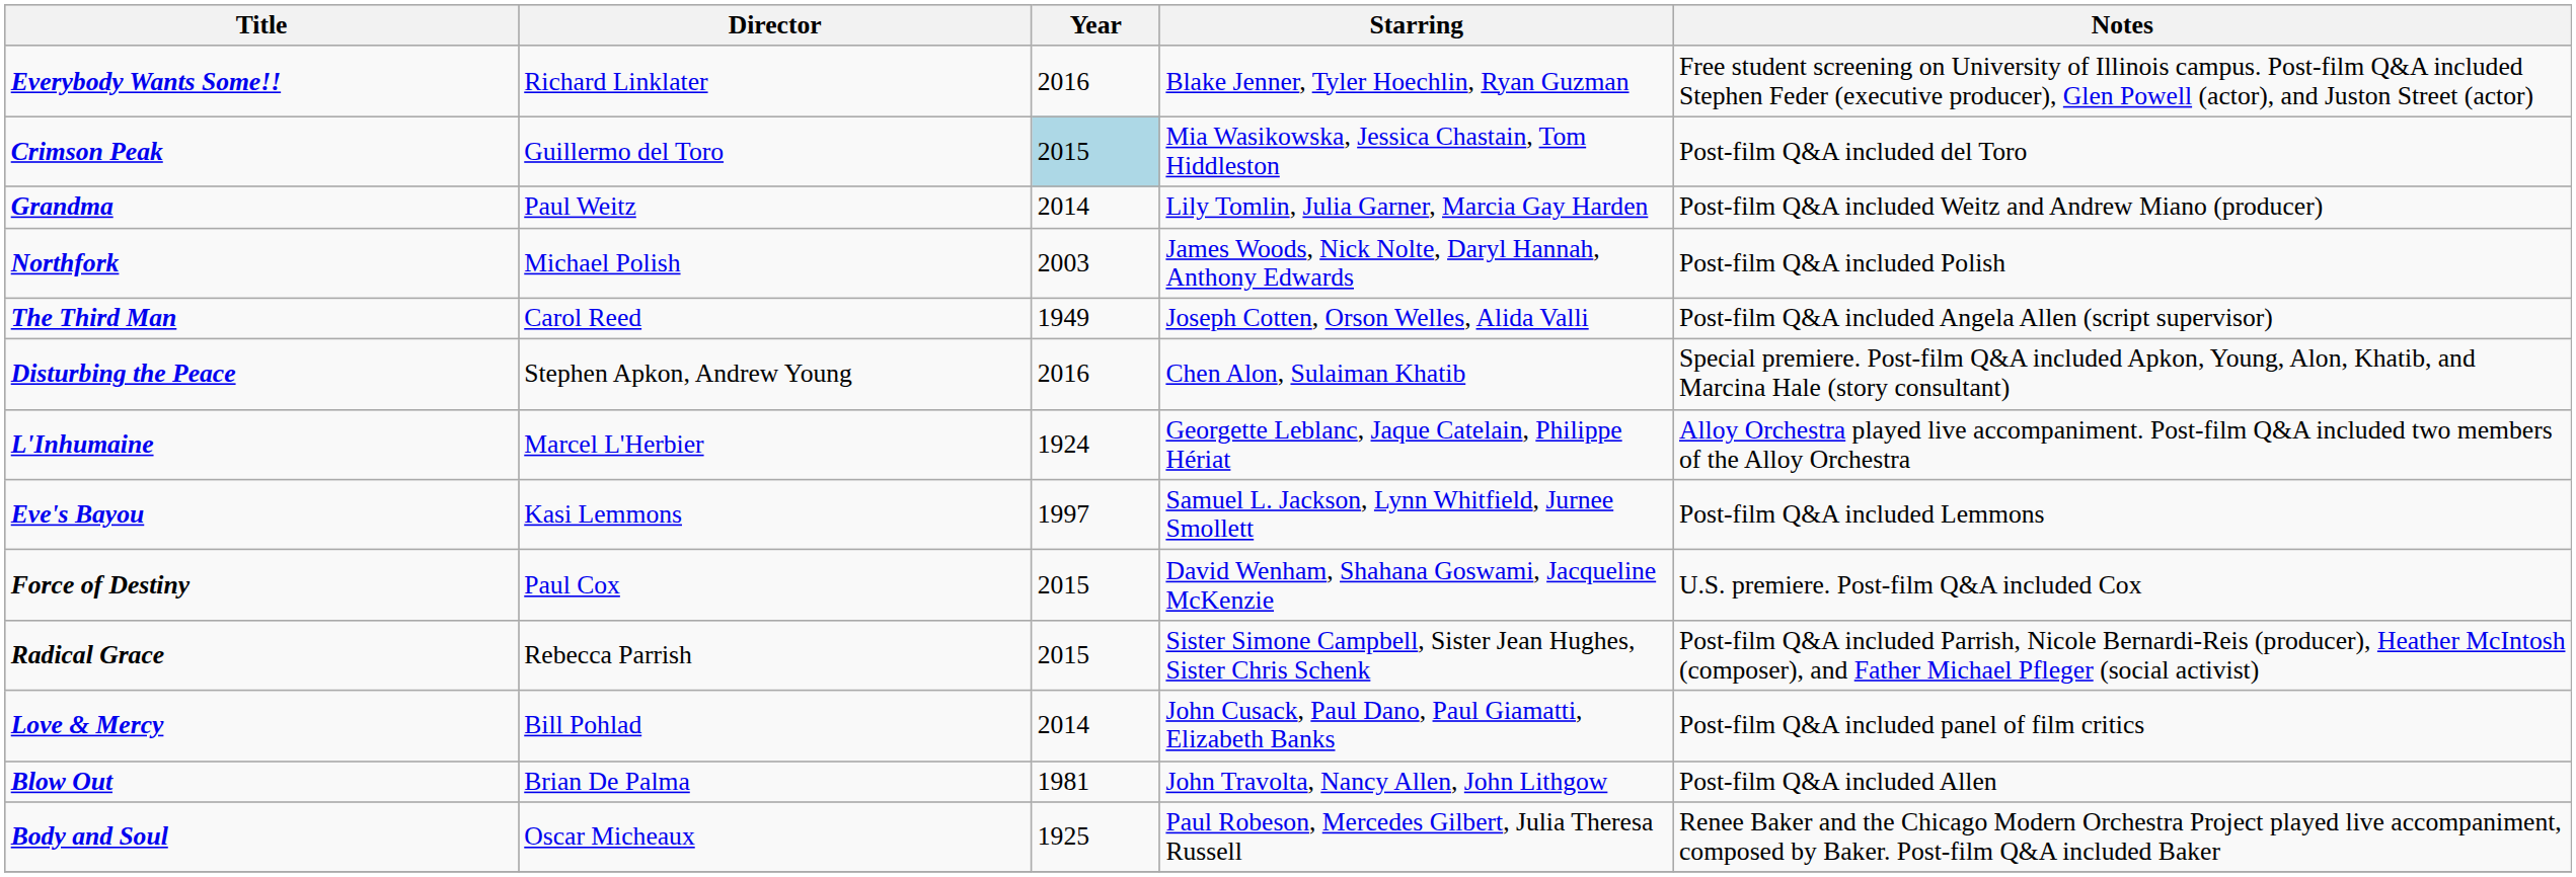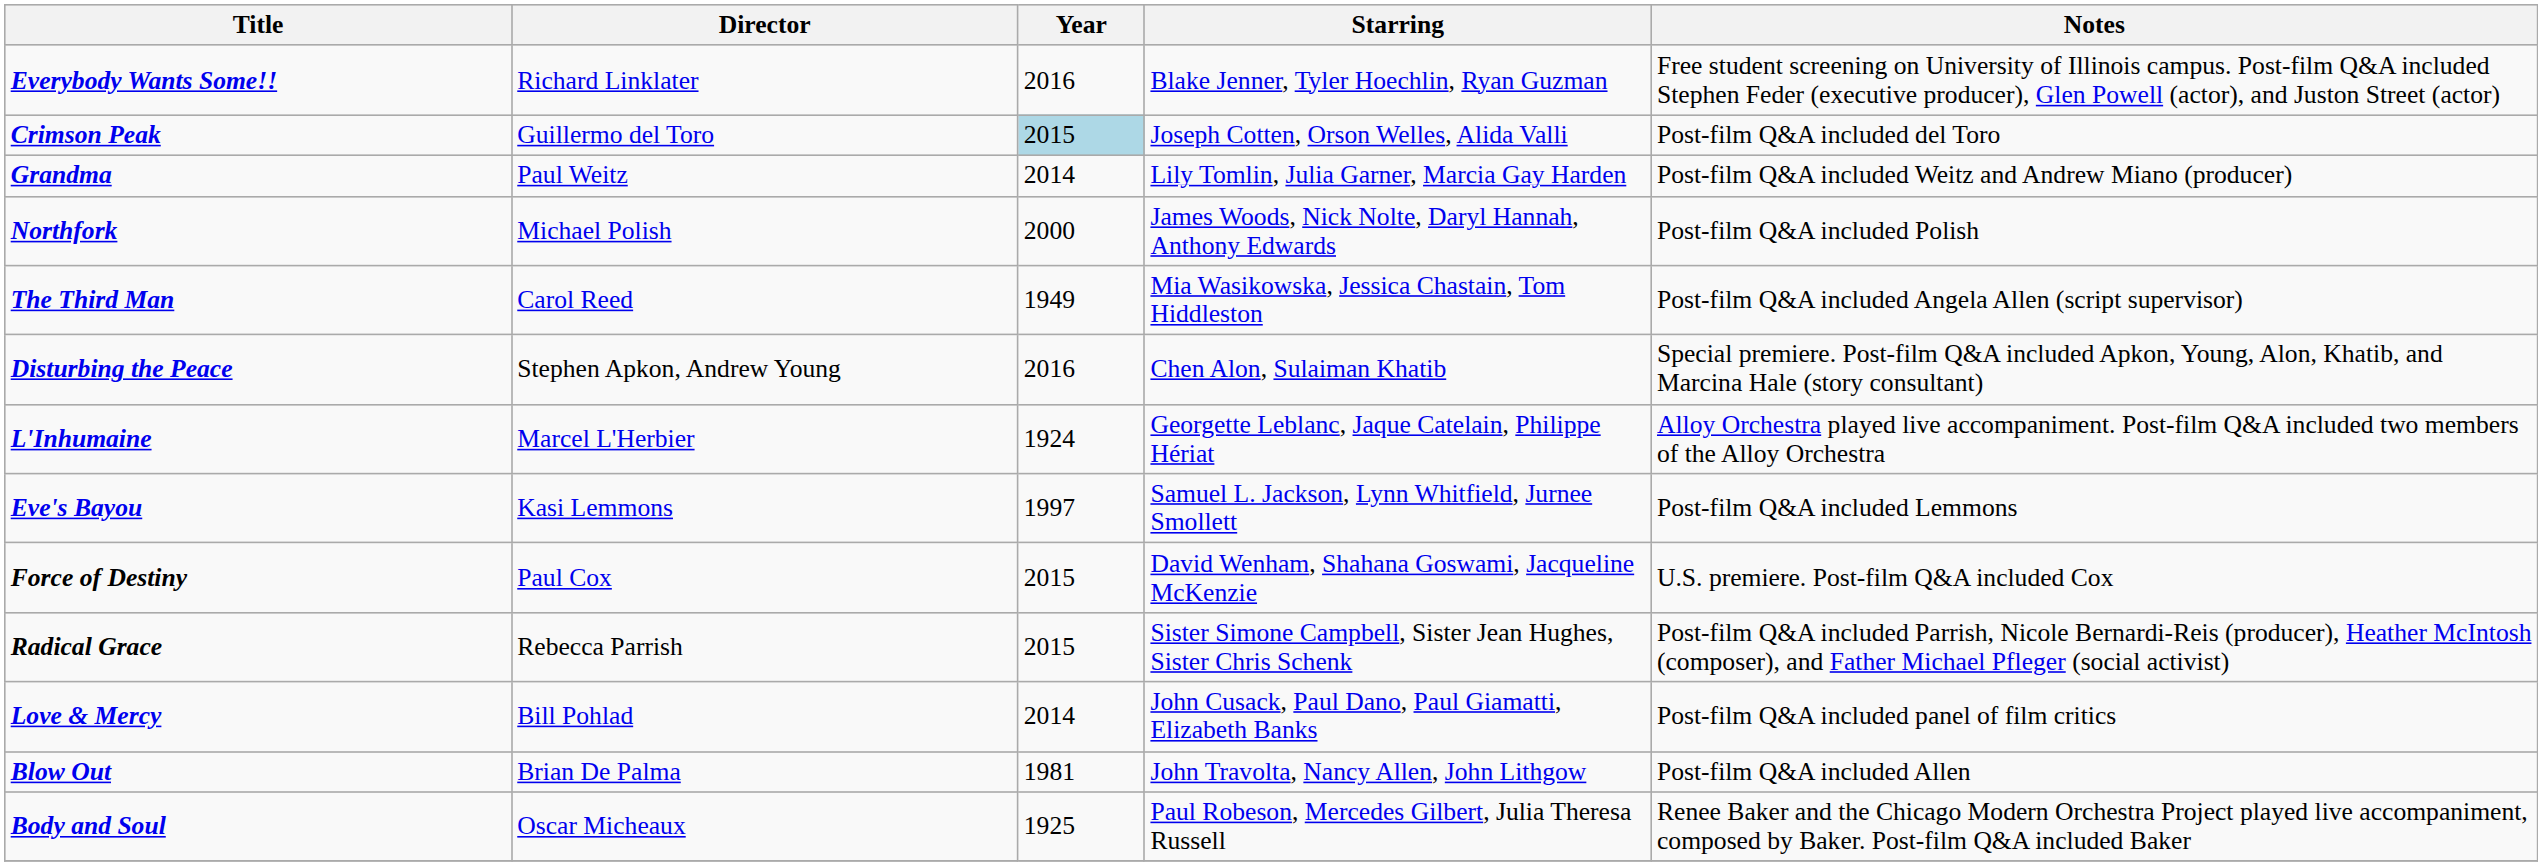Crimson Peak | Starring: Mia Wasikowska, Jessica Chastain, Tom Hiddleston -> Joseph Cotten, Orson Welles, Alida Valli
Northfork | Year: 2003 -> 2000
The Third Man | Starring: Joseph Cotten, Orson Welles, Alida Valli -> Mia Wasikowska, Jessica Chastain, Tom Hiddleston
